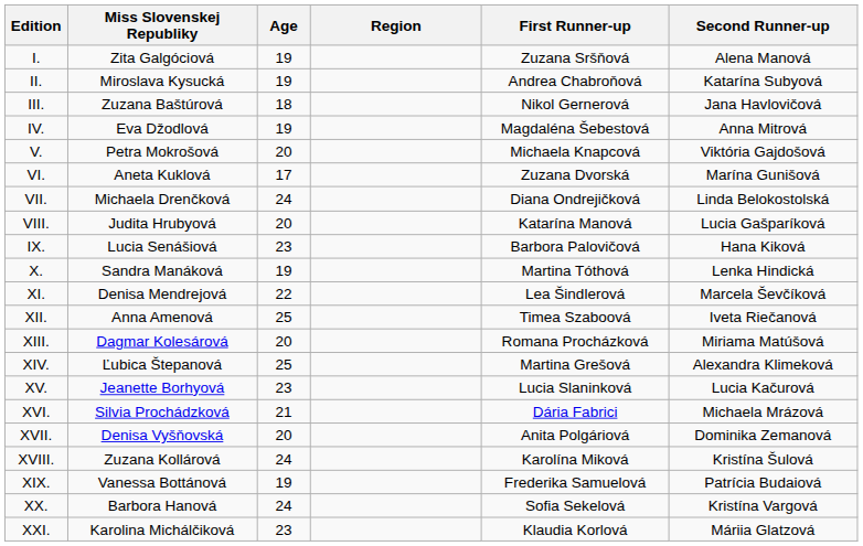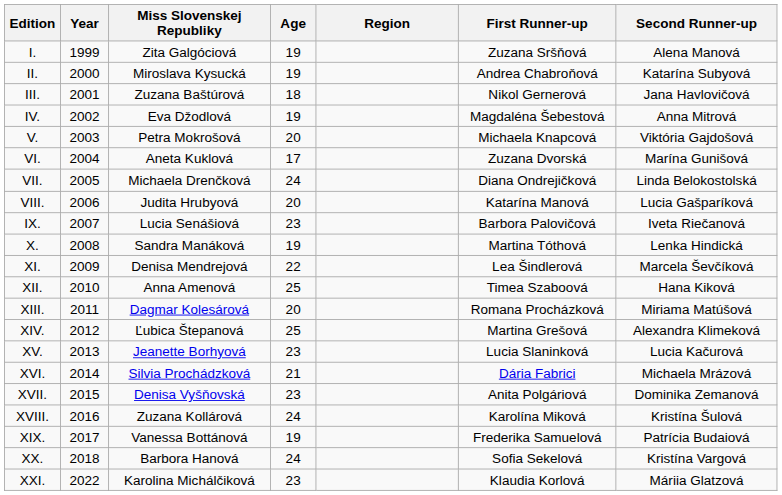+ column: Year | 1999 | 2000 | 2001 | 2002 | 2003 | 2004 | 2005 | 2006 | 2007 | 2008 | 2009 | 2010 | 2011 | 2012 | 2013 | 2014 | 2015 | 2016 | 2017 | 2018 | 2022
IX. | Second Runner-up: Hana Kiková -> Iveta Riečanová
XII. | Second Runner-up: Iveta Riečanová -> Hana Kiková
XVII. | Age: 20 -> 23
